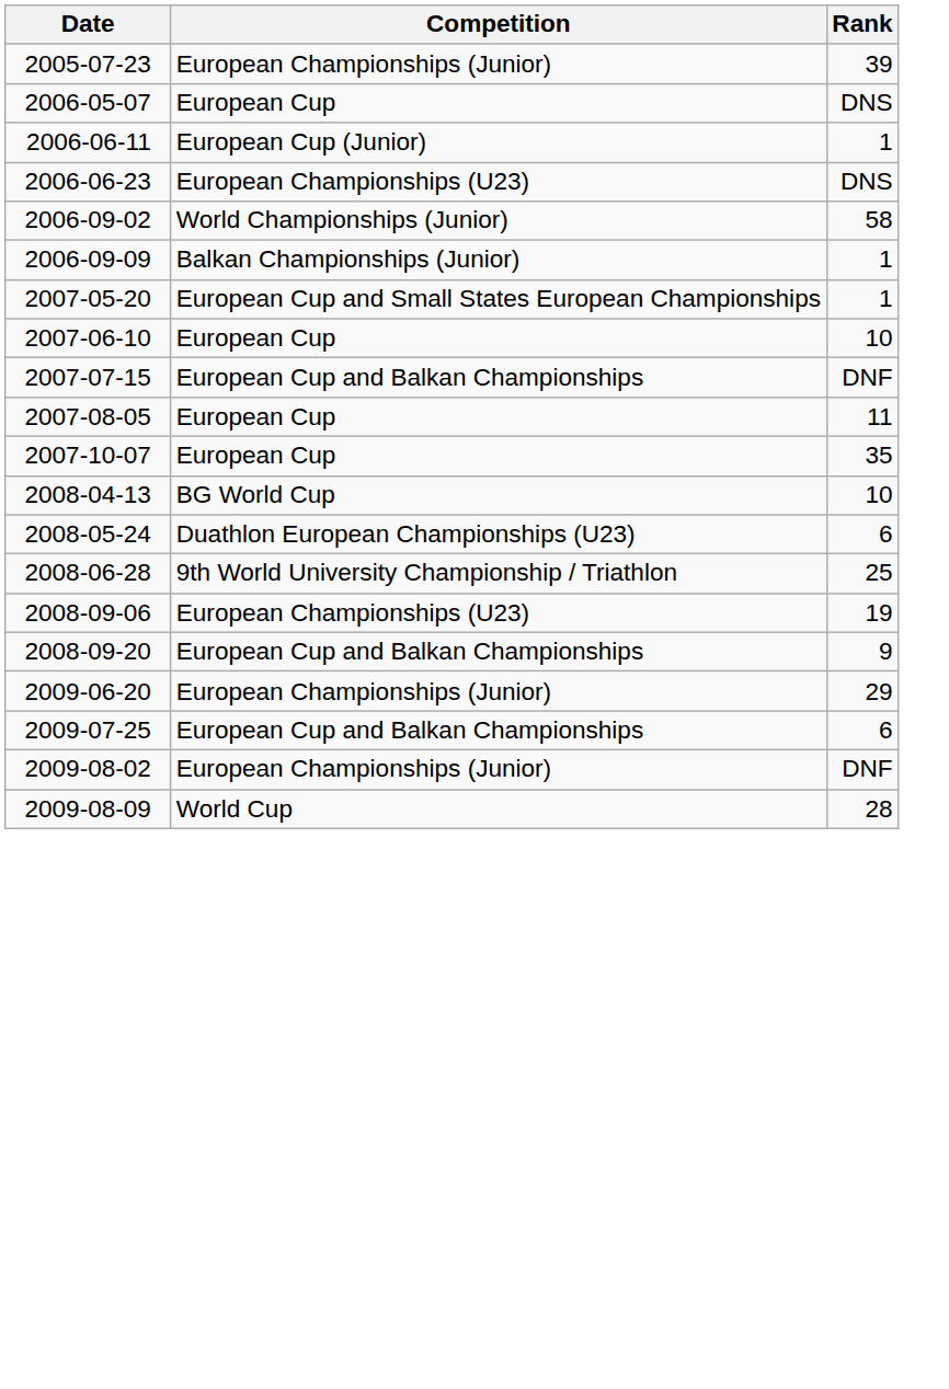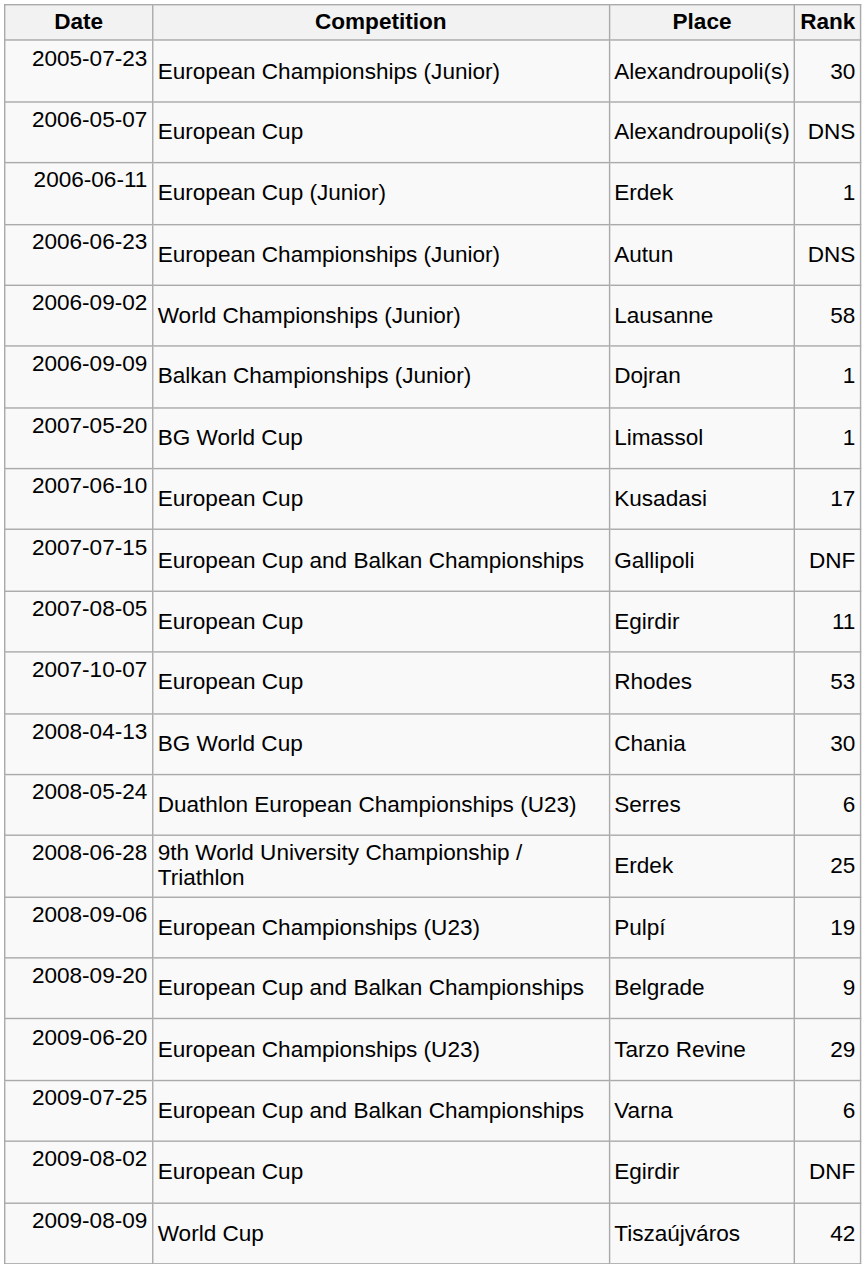+ column: Place | Alexandroupoli(s) | Alexandroupoli(s) | Erdek | Autun | Lausanne | Dojran | Limassol | Kusadasi | Gallipoli | Egirdir | Rhodes | Chania | Serres | Erdek | Pulpí | Belgrade | Tarzo Revine | Varna | Egirdir | Tiszaújváros
2005-07-23 | Rank: 39 -> 30
2006-06-23 | Competition: European Championships (U23) -> European Championships (Junior)
2007-05-20 | Competition: European Cup and Small States European Championships -> BG World Cup
2007-06-10 | Rank: 10 -> 17
2007-10-07 | Rank: 35 -> 53
2008-04-13 | Rank: 10 -> 30
2009-06-20 | Competition: European Championships (Junior) -> European Championships (U23)
2009-08-02 | Competition: European Championships (Junior) -> European Cup
2009-08-09 | Rank: 28 -> 42
